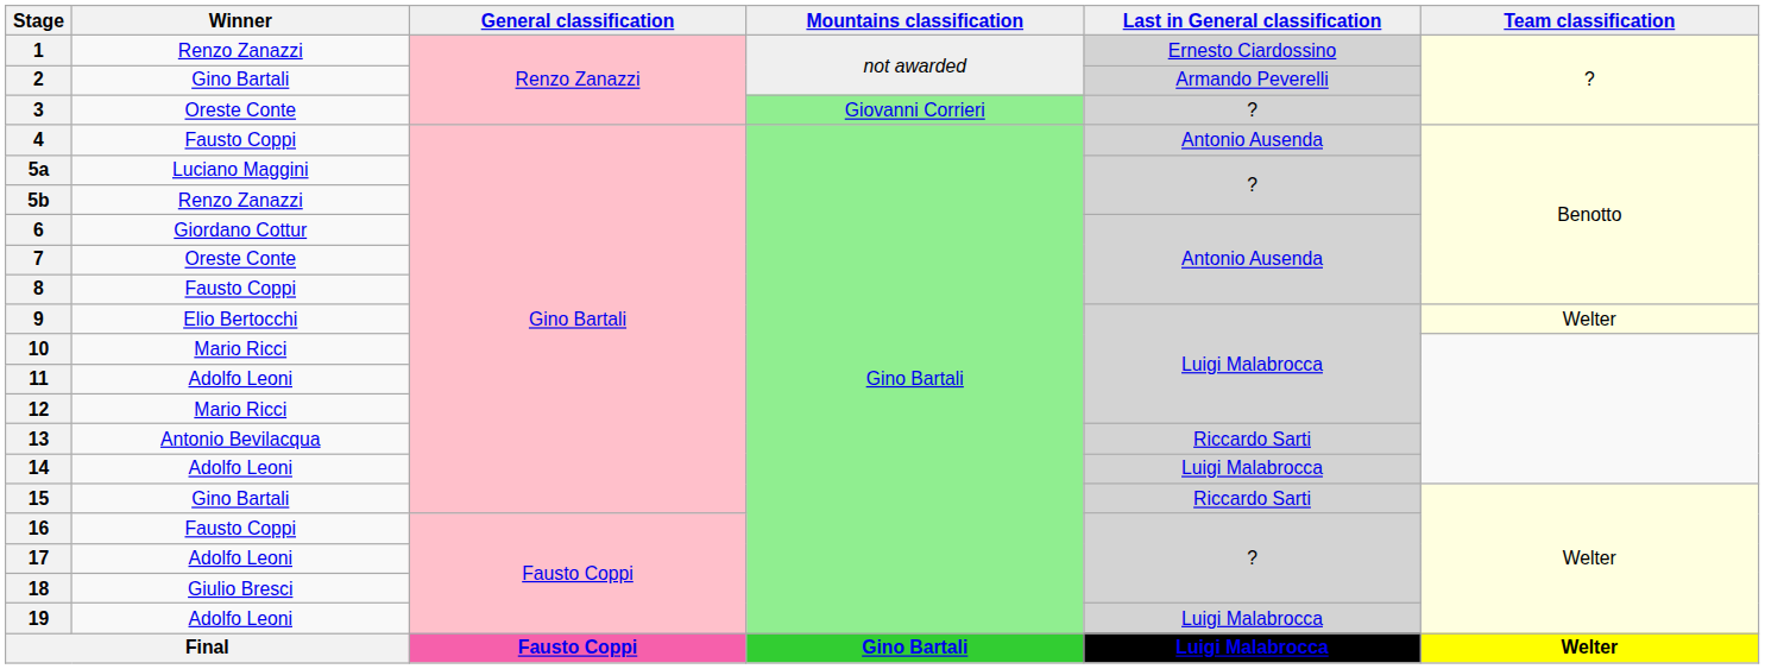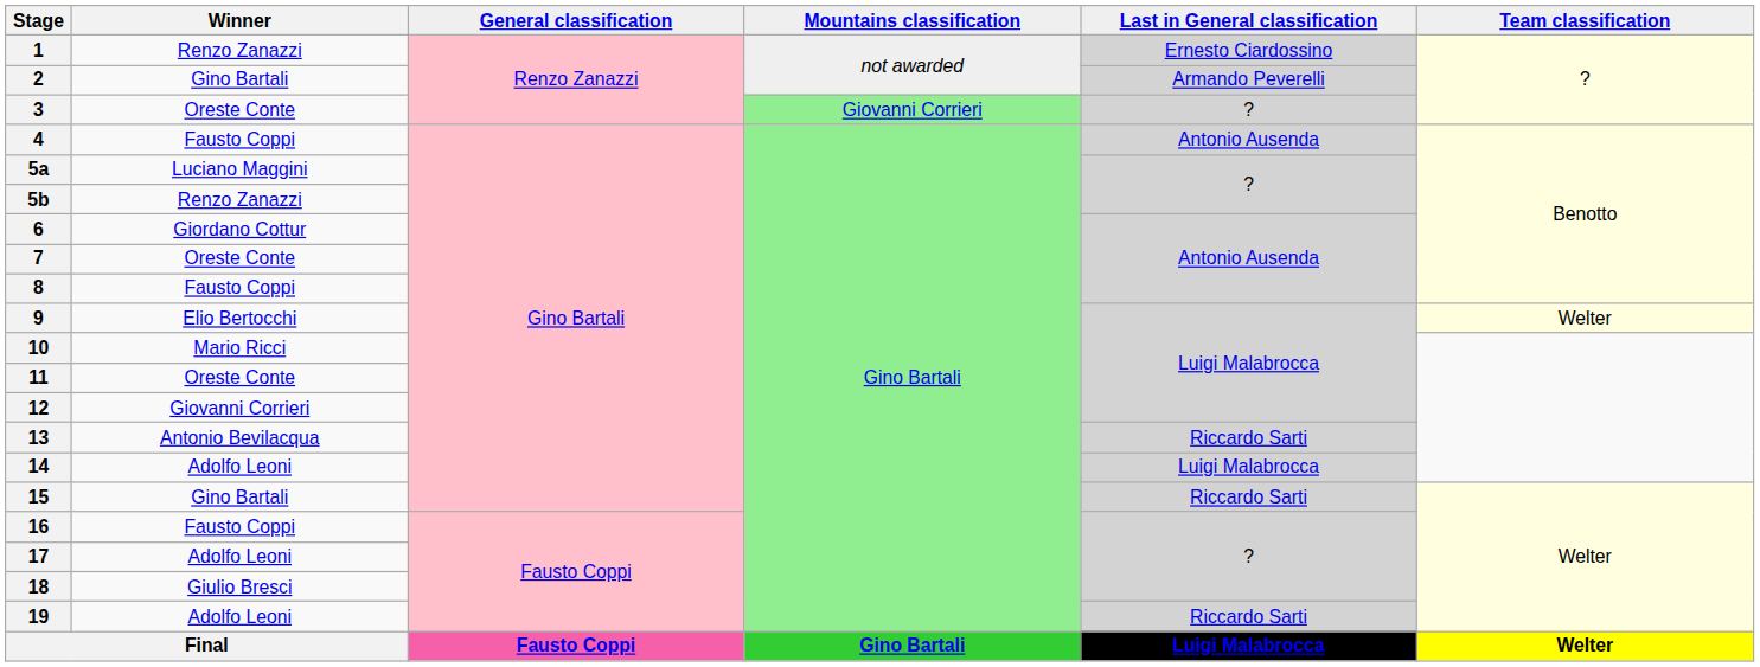11 | Winner: Adolfo Leoni -> Oreste Conte
12 | Winner: Mario Ricci -> Giovanni Corrieri
19 | Last in General classification: Luigi Malabrocca -> Riccardo Sarti
